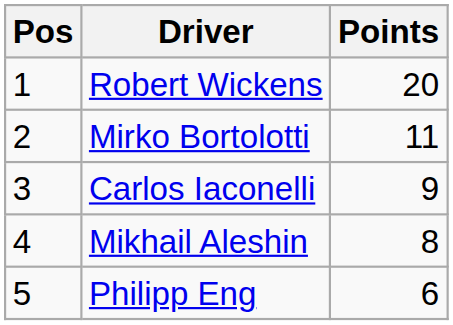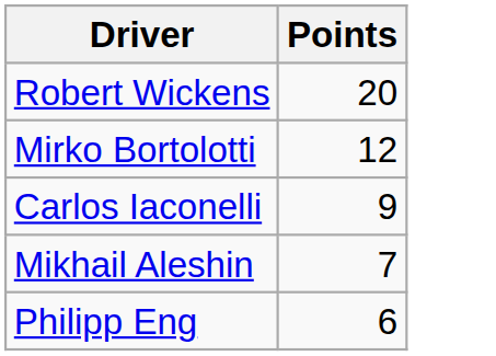- column: Pos | 1 | 2 | 3 | 4 | 5
Mirko Bortolotti | Points: 11 -> 12
Mikhail Aleshin | Points: 8 -> 7
